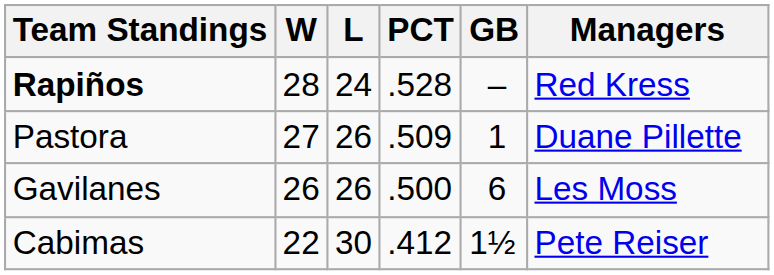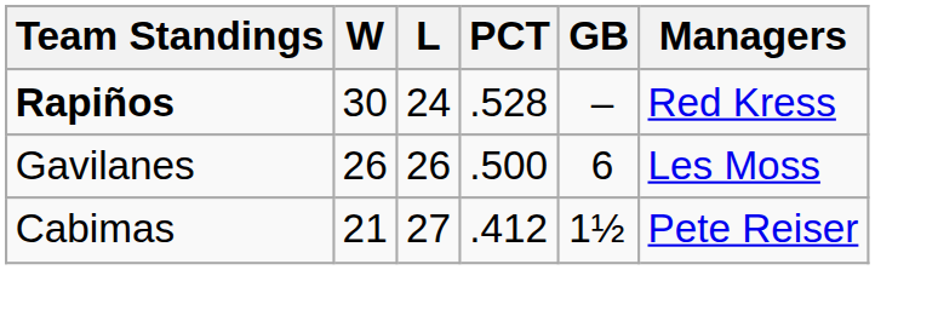Rapiños | W: 28 -> 30
- row: Pastora | 27 | 26 | .509 | 1 | Duane Pillette
Cabimas | W: 22 -> 21
Cabimas | L: 30 -> 27
